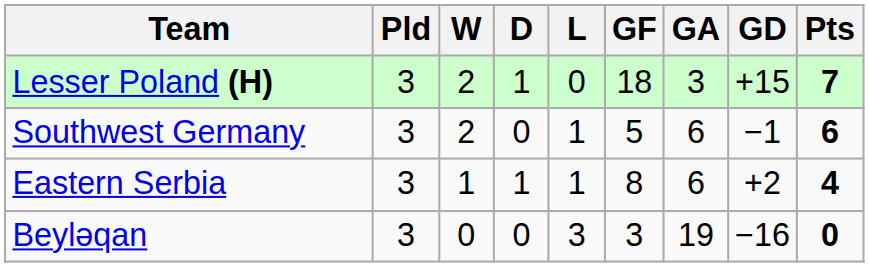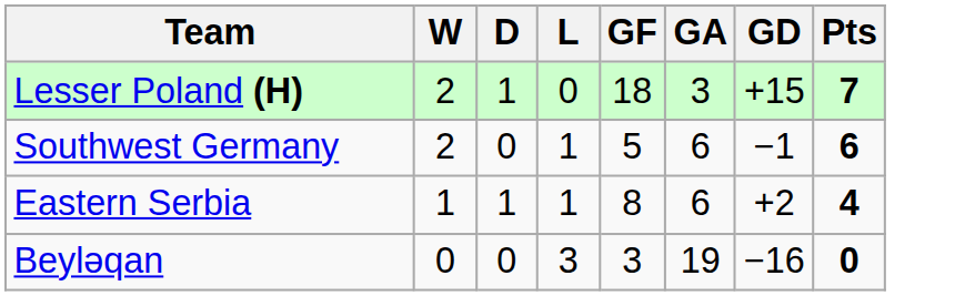- column: Pld | 3 | 3 | 3 | 3
